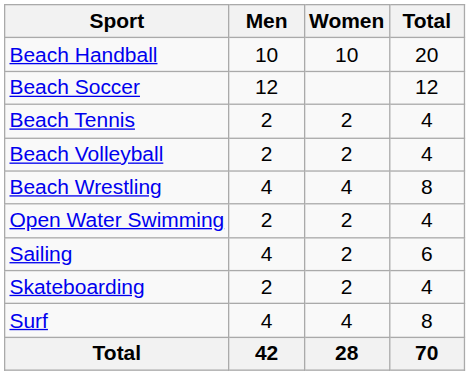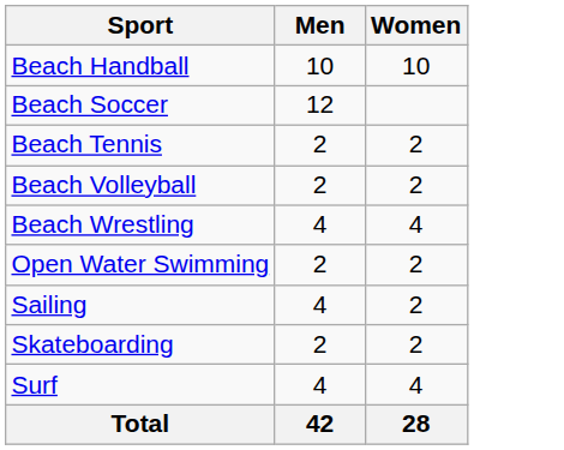- column: Total | 20 | 12 | 4 | 4 | 8 | 4 | 6 | 4 | 8 | 70
